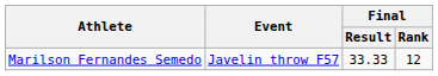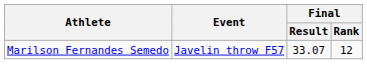Marilson Fernandes Semedo | Final / Result: 33.33 -> 33.07
